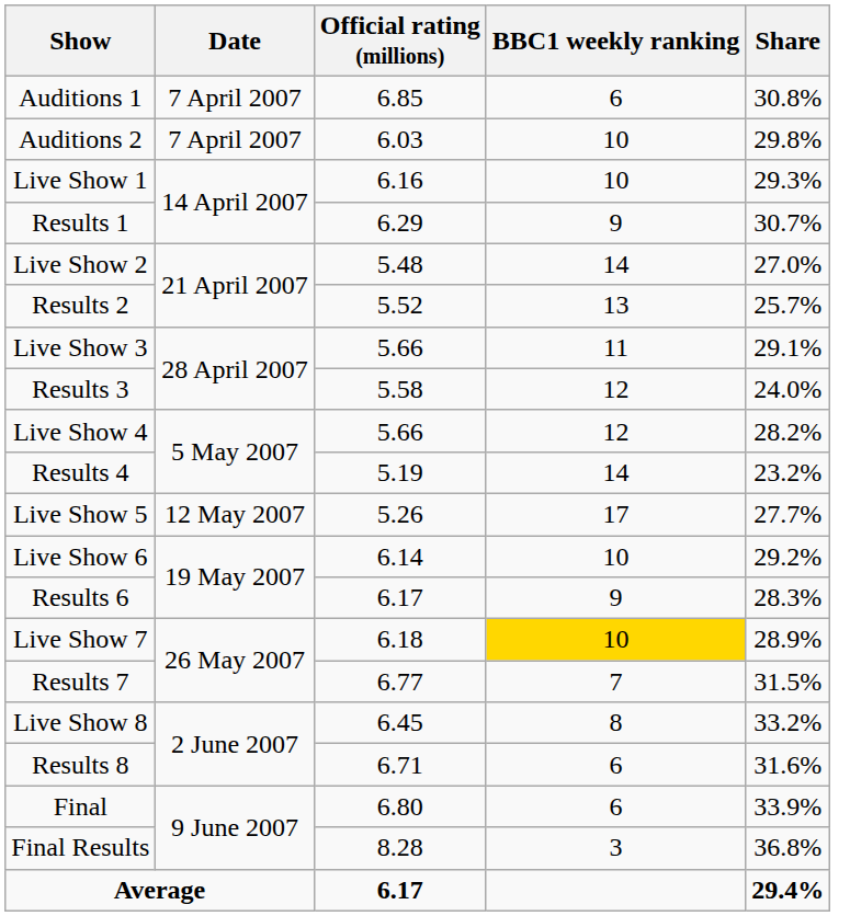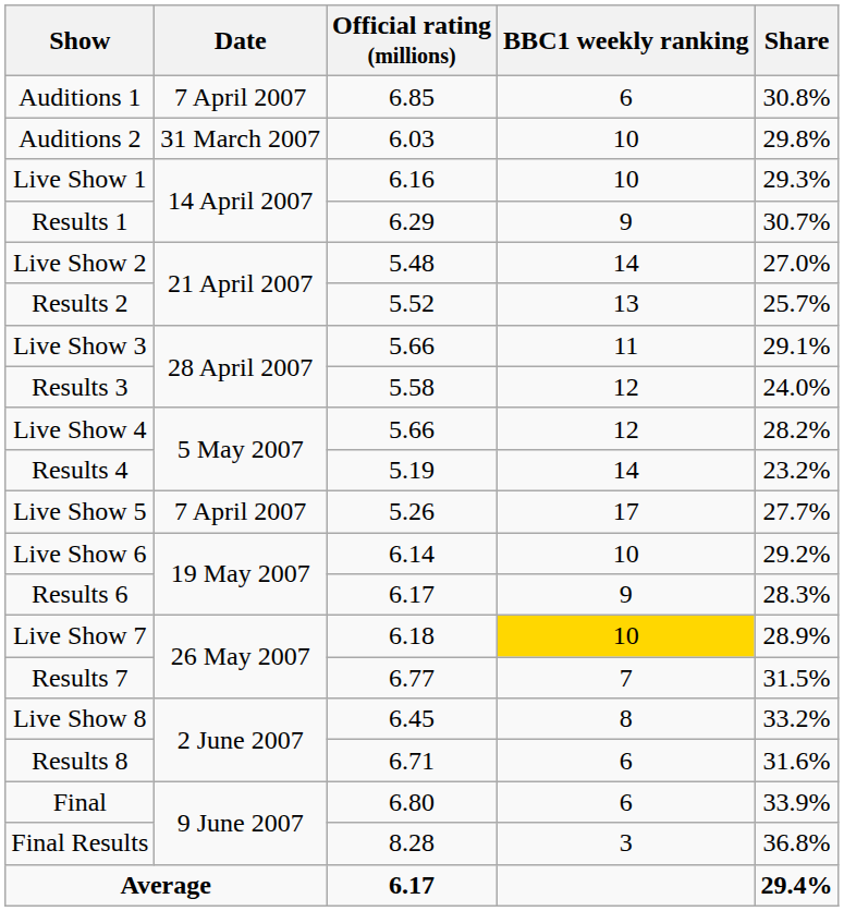Auditions 2 | Date: 7 April 2007 -> 31 March 2007
Live Show 5 | Date: 12 May 2007 -> 7 April 2007
